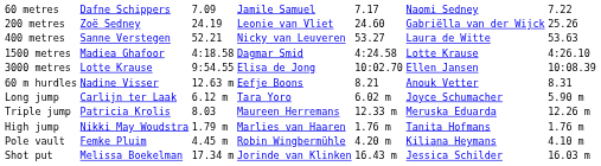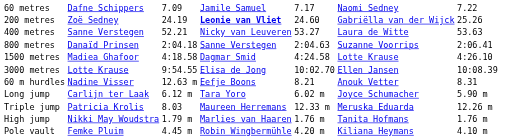200 metres | column 4: normal -> bold
+ row: 800 metres | Danaïd Prinsen | 2:04.18 | Sanne Verstegen | 2:04.63 | Suzanne Voorrips | 2:06.41
- row: Shot put | Melissa Boekelman | 17.34 m | Jorinde van Klinken | 16.43 m | Jessica Schilder | 16.03 m
